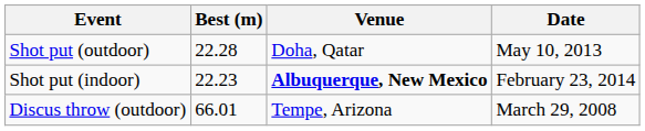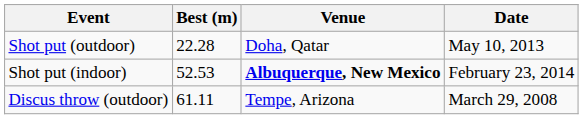Shot put (indoor) | Best (m): 22.23 -> 52.53
Discus throw (outdoor) | Best (m): 66.01 -> 61.11
